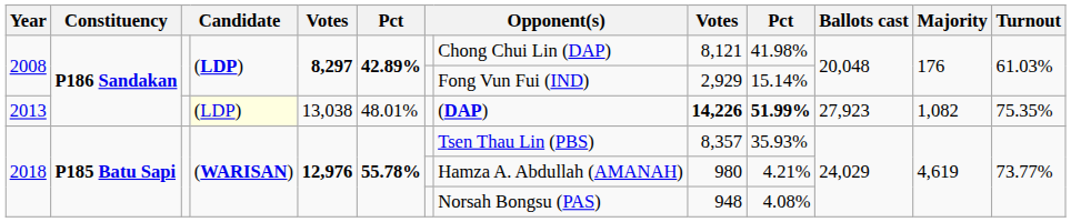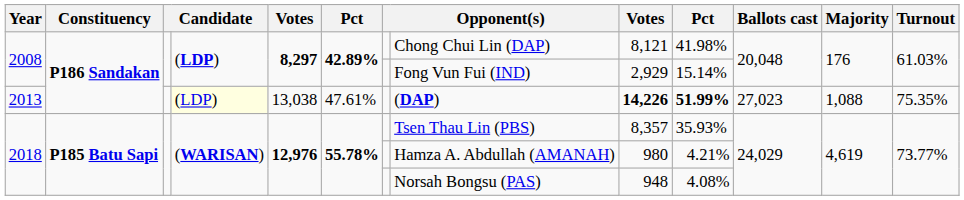2013 | column 6: 48.01% -> 47.61%
2013 | Ballots cast: 27,923 -> 27,023
2013 | Majority: 1,082 -> 1,088
